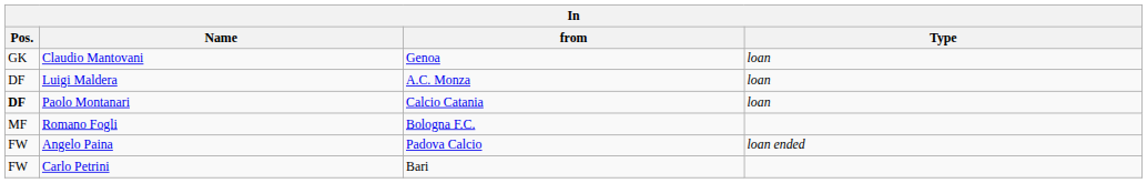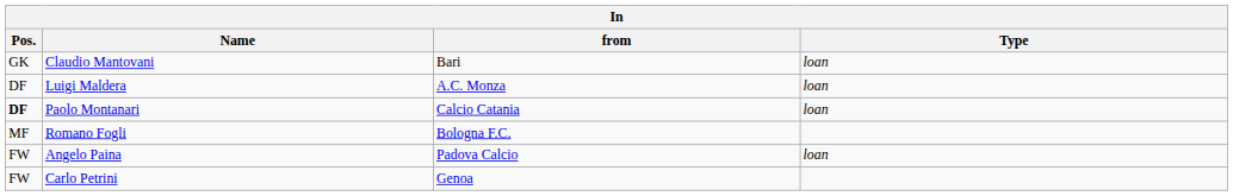Claudio Mantovani | from: Genoa -> Bari
Angelo Paina | Type: loan ended -> loan
Carlo Petrini | from: Bari -> Genoa
